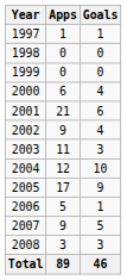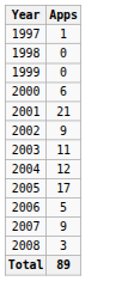- column: Goals | 1 | 0 | 0 | 4 | 6 | 4 | 3 | 10 | 9 | 1 | 5 | 3 | 46
